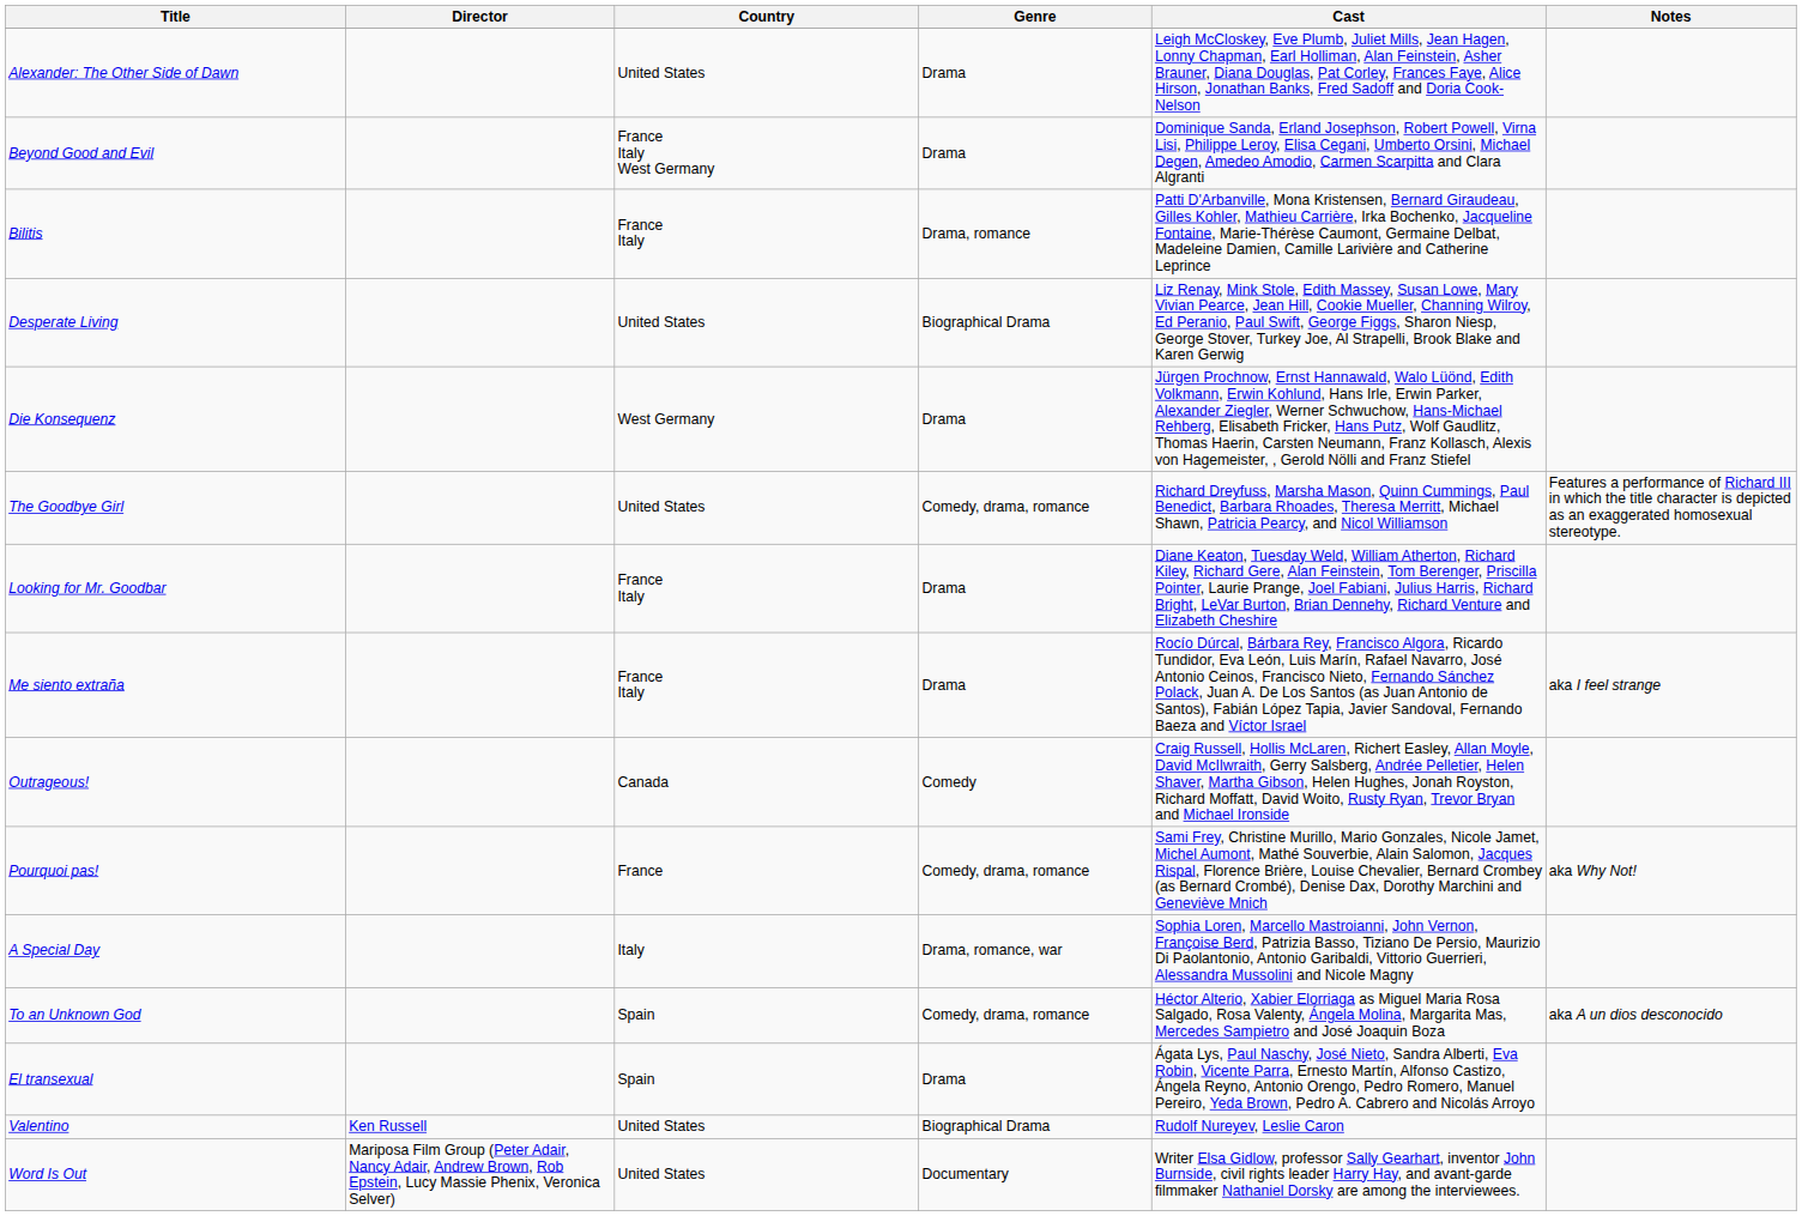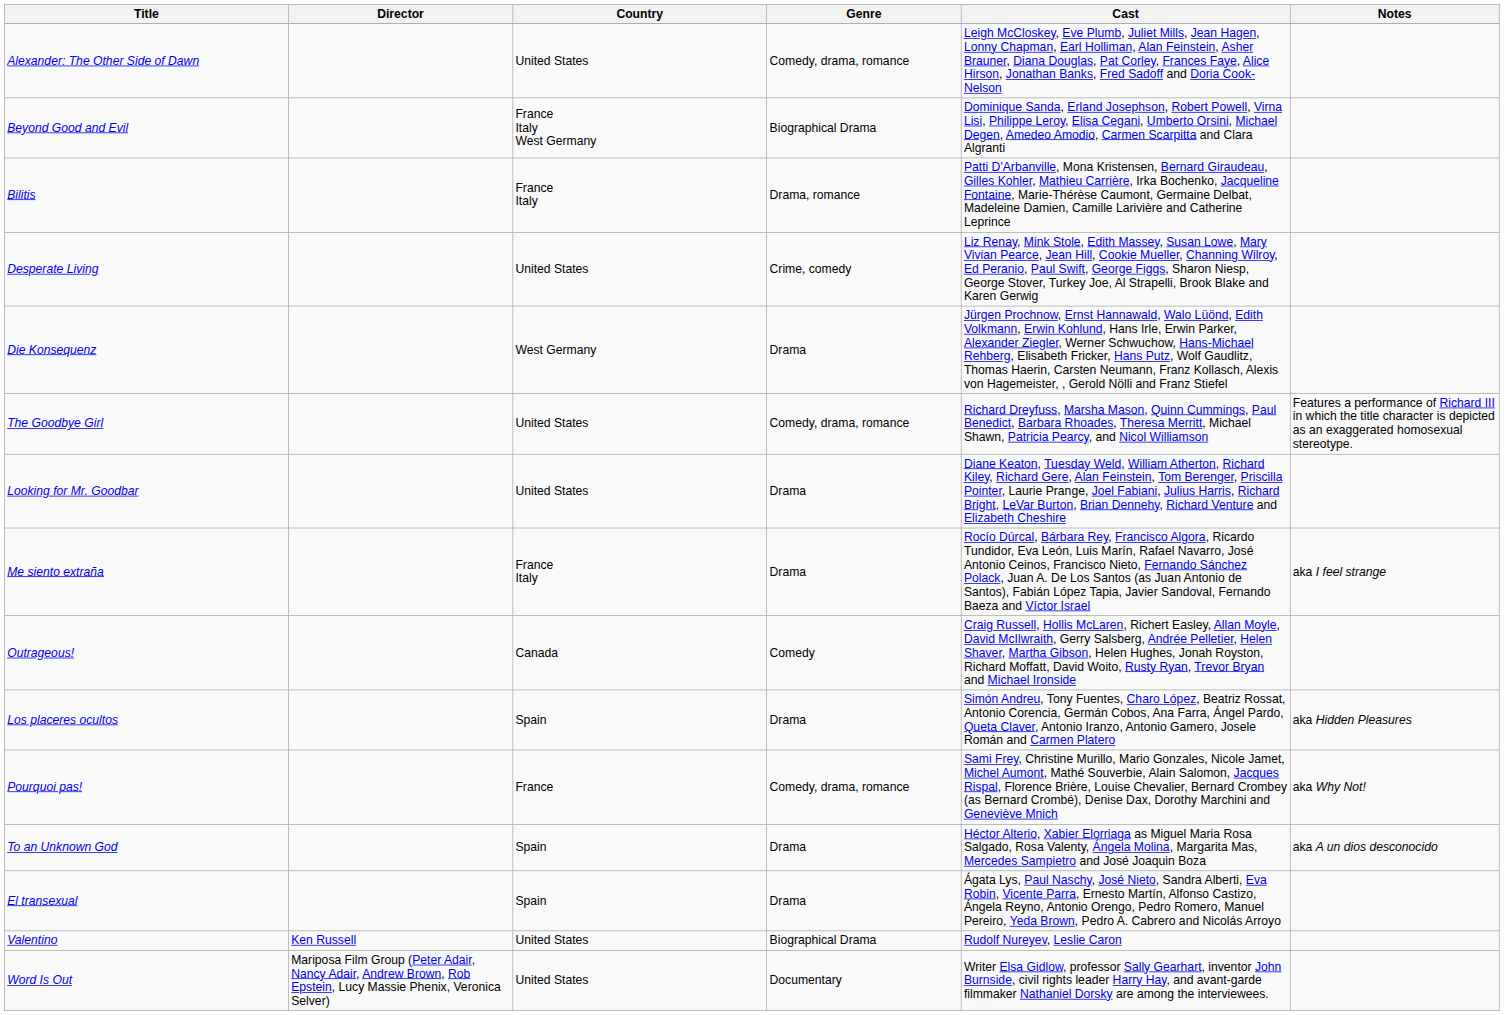Alexander: The Other Side of Dawn | Genre: Drama -> Comedy, drama, romance
Beyond Good and Evil | Genre: Drama -> Biographical Drama
Desperate Living | Genre: Biographical Drama -> Crime, comedy
Looking for Mr. Goodbar | Country: France Italy -> United States
+ row: Los placeres ocultos | Spain | Drama | Simón Andreu, Tony Fuentes, Charo López, Beatriz Rossat, Antonio Corencia, Germán Cobos, Ana Farra, Ángel Pardo, Queta Claver, Antonio Iranzo, Antonio Gamero, Josele Román and Carmen Platero | aka Hidden Pleasures
- row: A Special Day | Italy | Drama, romance, war | Sophia Loren, Marcello Mastroianni, John Vernon, Françoise Berd, Patrizia Basso, Tiziano De Persio, Maurizio Di Paolantonio, Antonio Garibaldi, Vittorio Guerrieri, Alessandra Mussolini and Nicole Magny
To an Unknown God | Genre: Comedy, drama, romance -> Drama
